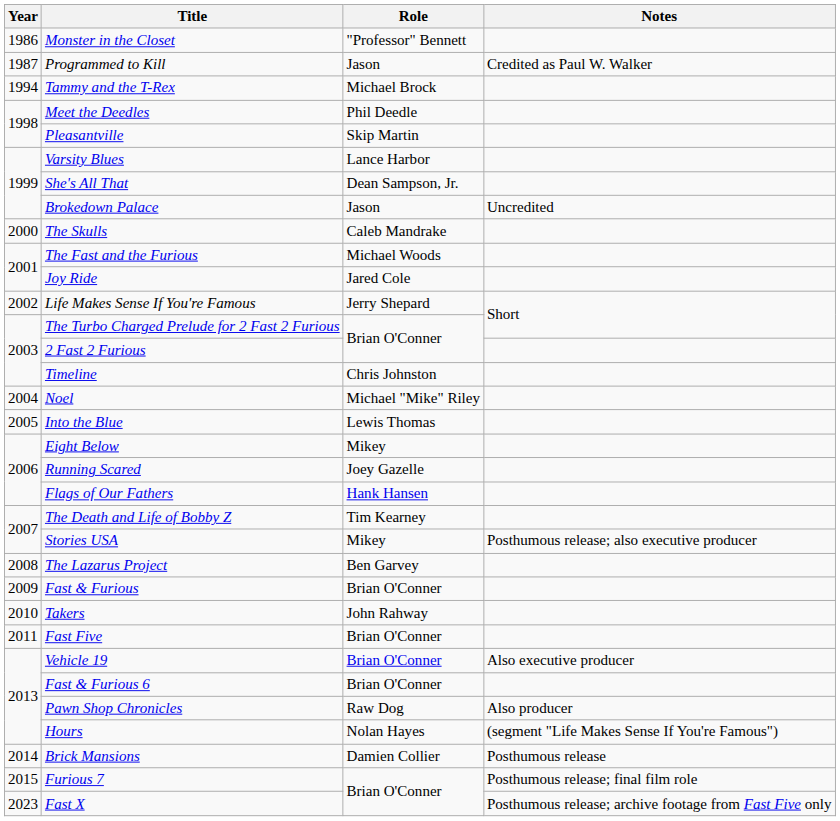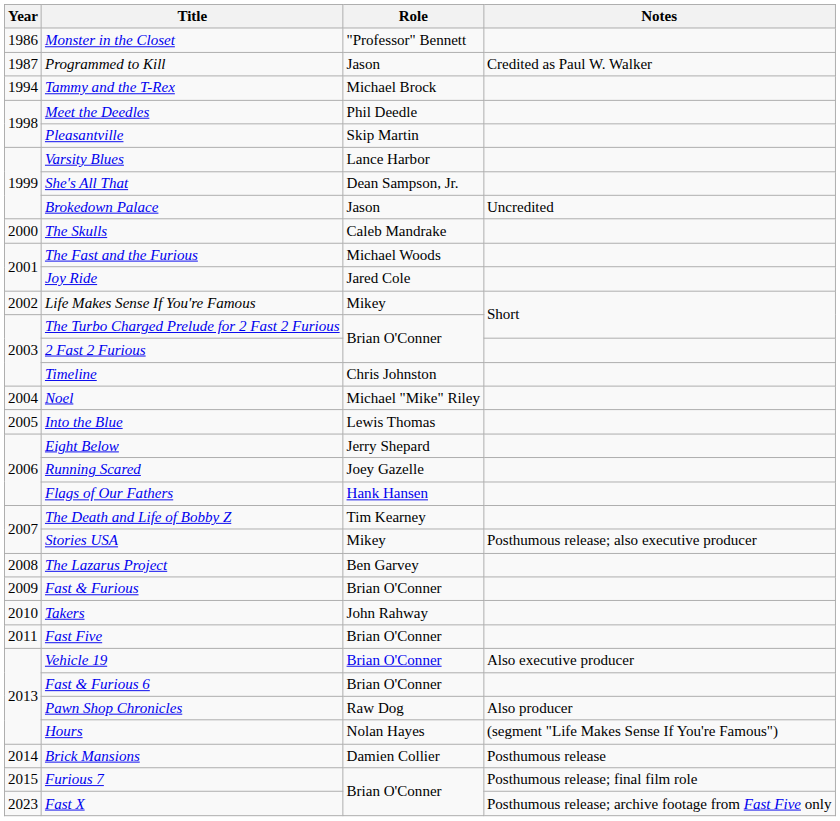Life Makes Sense If You're Famous | Role: Jerry Shepard -> Mikey
Eight Below | Role: Mikey -> Jerry Shepard
